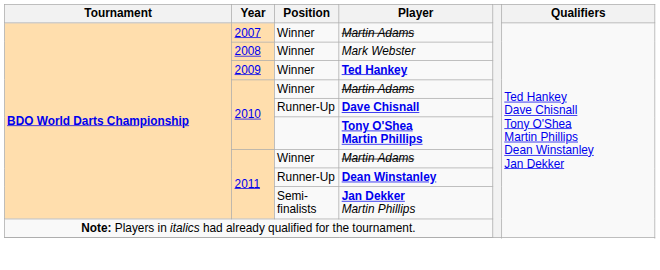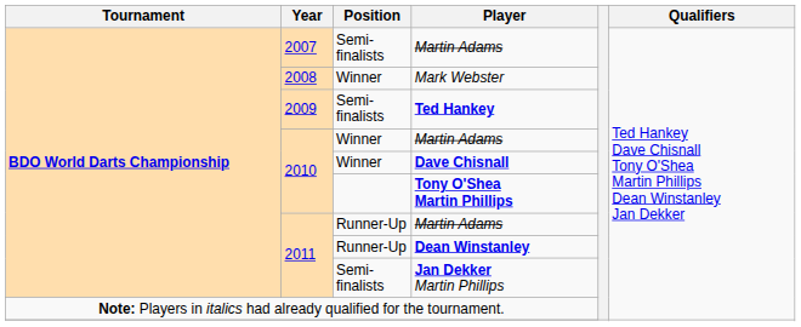2007 / Martin Adams | Position: Winner -> Semi-finalists
Ted Hankey | Position: Winner -> Semi-finalists
Dave Chisnall | Position: Runner-Up -> Winner
2011 / Martin Adams | Position: Winner -> Runner-Up
